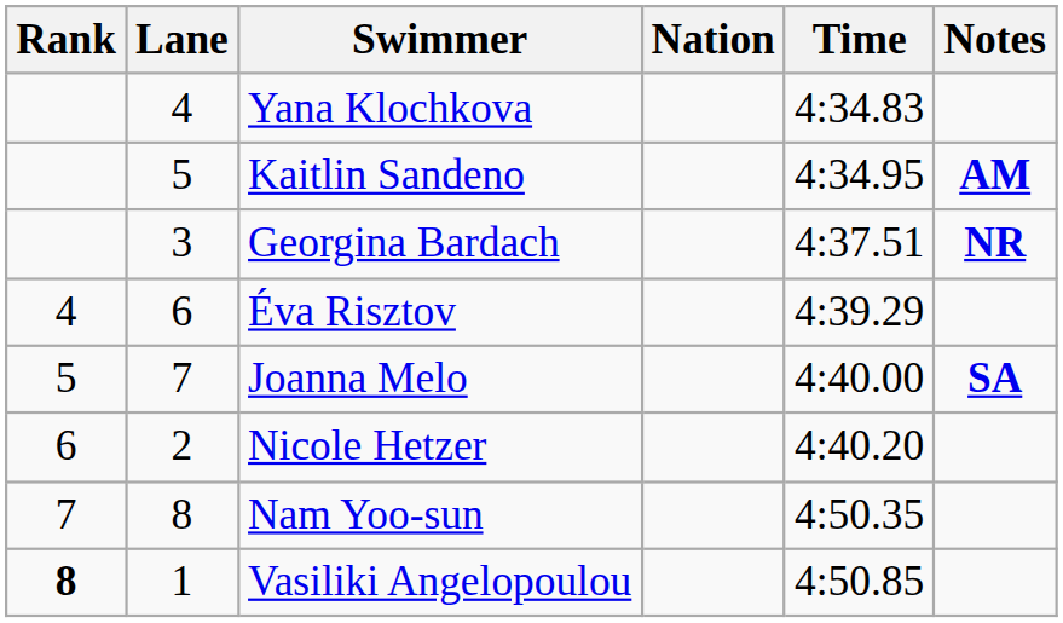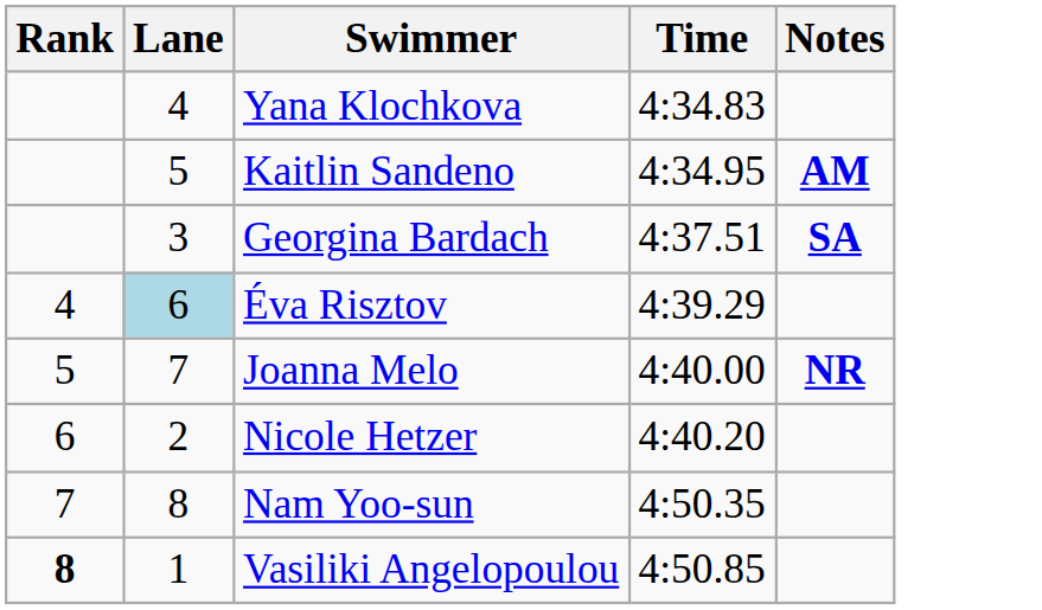- column: Nation
Georgina Bardach | Notes: NR -> SA
Éva Risztov | Lane: no background -> lightblue background
Joanna Melo | Notes: SA -> NR
